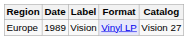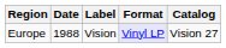Europe | Date: 1989 -> 1988
